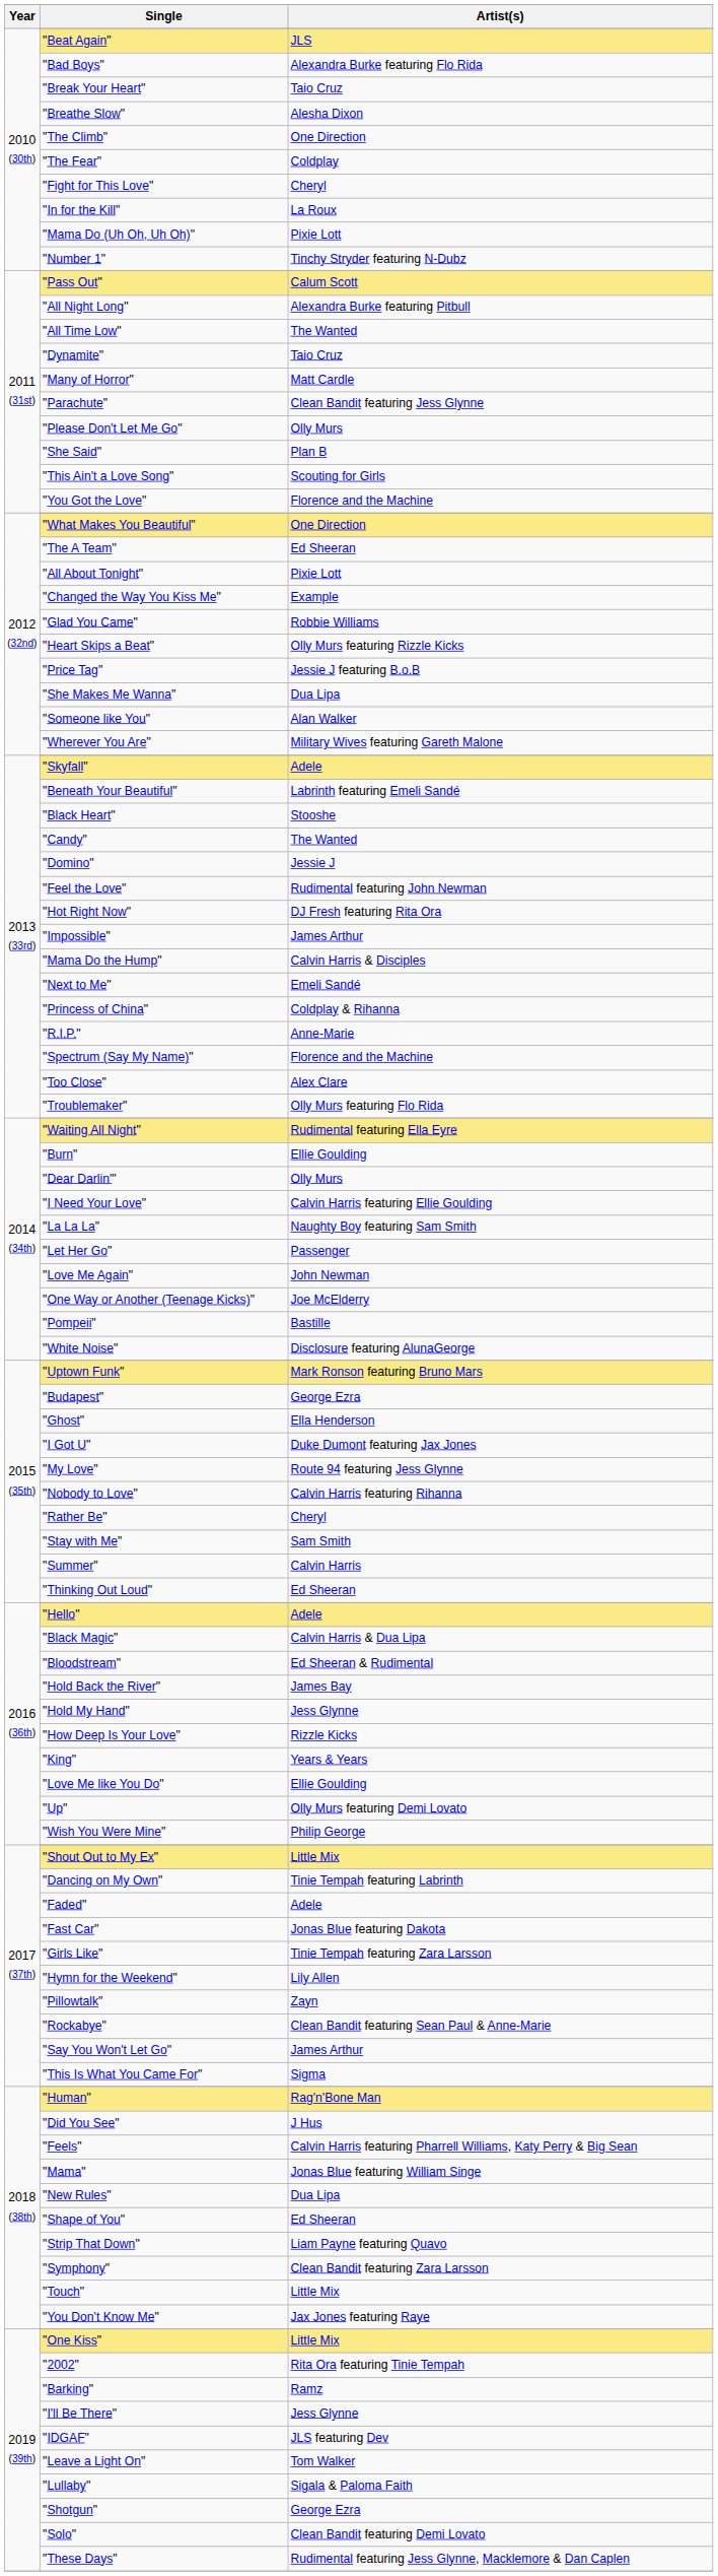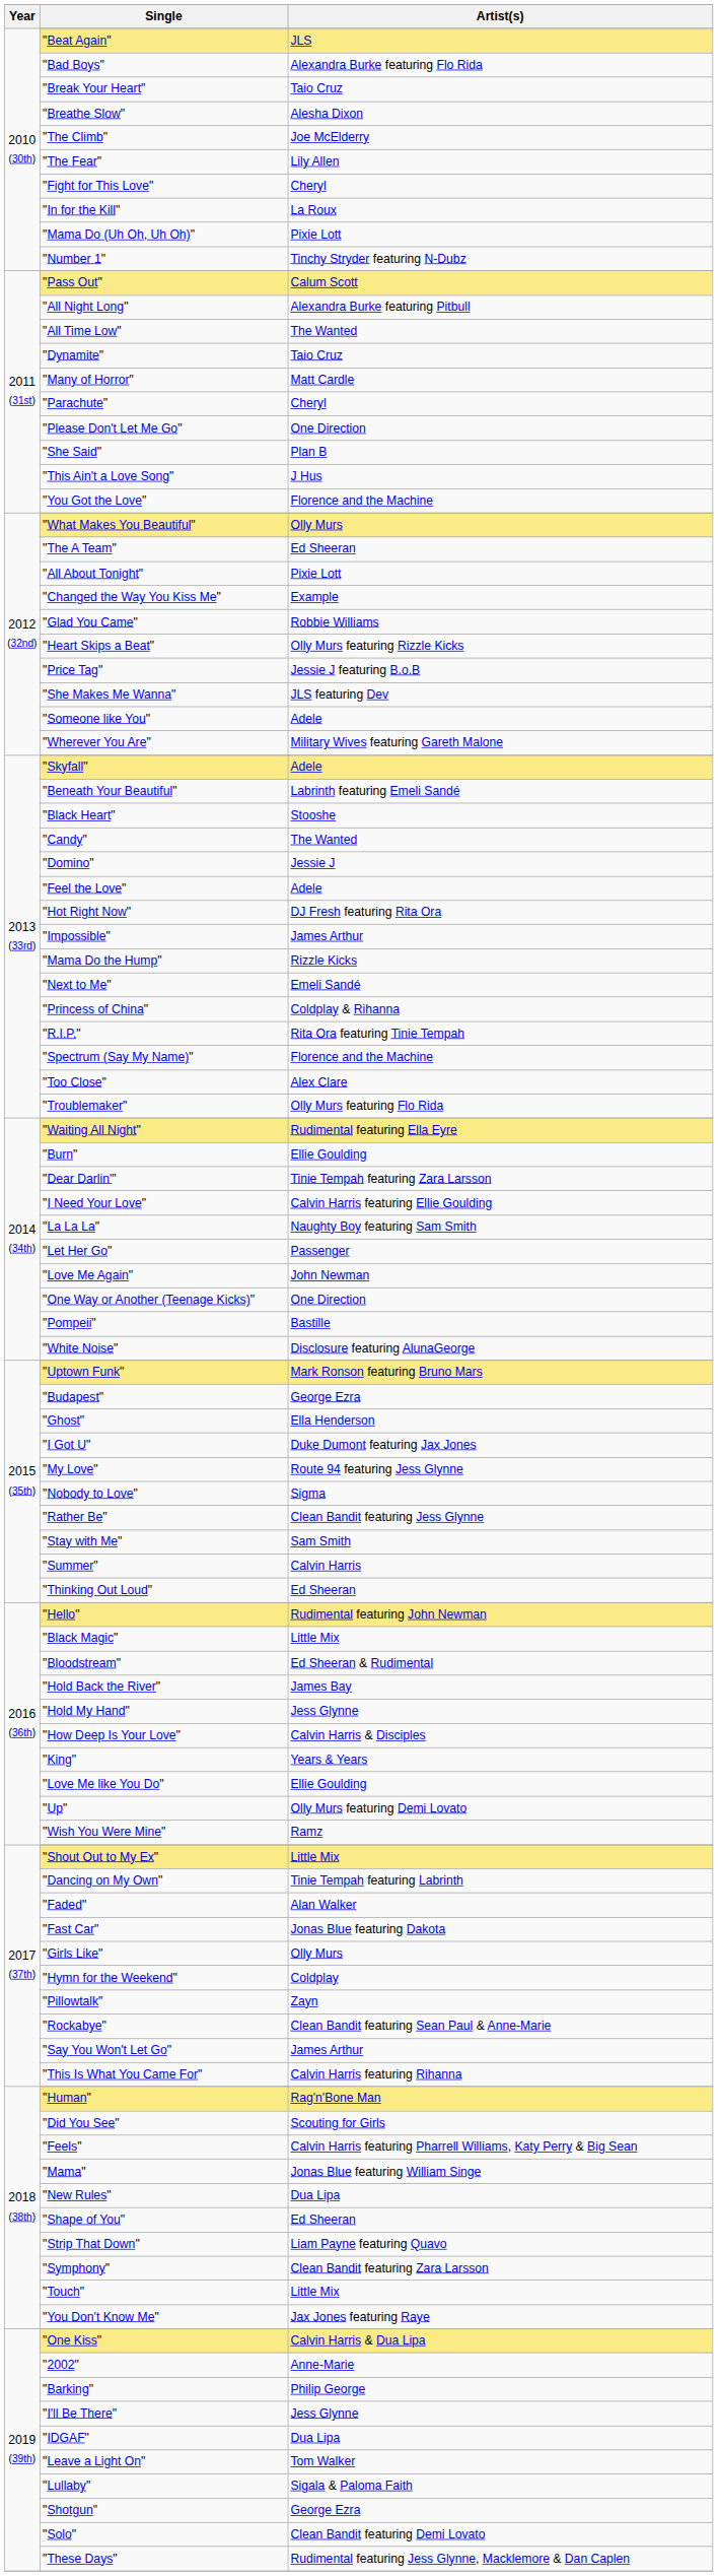"The Climb" | Artist(s): One Direction -> Joe McElderry
"The Fear" | Artist(s): Coldplay -> Lily Allen
"Parachute" | Artist(s): Clean Bandit featuring Jess Glynne -> Cheryl
"Please Don't Let Me Go" | Artist(s): Olly Murs -> One Direction
"This Ain't a Love Song" | Artist(s): Scouting for Girls -> J Hus
"What Makes You Beautiful" | Artist(s): One Direction -> Olly Murs
"She Makes Me Wanna" | Artist(s): Dua Lipa -> JLS featuring Dev
"Someone like You" | Artist(s): Alan Walker -> Adele
"Feel the Love" | Artist(s): Rudimental featuring John Newman -> Adele
"Mama Do the Hump" | Artist(s): Calvin Harris & Disciples -> Rizzle Kicks
"R.I.P." | Artist(s): Anne-Marie -> Rita Ora featuring Tinie Tempah
"Dear Darlin'" | Artist(s): Olly Murs -> Tinie Tempah featuring Zara Larsson
"One Way or Another (Teenage Kicks)" | Artist(s): Joe McElderry -> One Direction
"Nobody to Love" | Artist(s): Calvin Harris featuring Rihanna -> Sigma
"Rather Be" | Artist(s): Cheryl -> Clean Bandit featuring Jess Glynne
"Hello" | Artist(s): Adele -> Rudimental featuring John Newman
"Black Magic" | Artist(s): Calvin Harris & Dua Lipa -> Little Mix
"How Deep Is Your Love" | Artist(s): Rizzle Kicks -> Calvin Harris & Disciples
"Wish You Were Mine" | Artist(s): Philip George -> Ramz
"Faded" | Artist(s): Adele -> Alan Walker
"Girls Like" | Artist(s): Tinie Tempah featuring Zara Larsson -> Olly Murs
"Hymn for the Weekend" | Artist(s): Lily Allen -> Coldplay
"This Is What You Came For" | Artist(s): Sigma -> Calvin Harris featuring Rihanna
"Did You See" | Artist(s): J Hus -> Scouting for Girls
"One Kiss" | Artist(s): Little Mix -> Calvin Harris & Dua Lipa
"2002" | Artist(s): Rita Ora featuring Tinie Tempah -> Anne-Marie
"Barking" | Artist(s): Ramz -> Philip George
"IDGAF" | Artist(s): JLS featuring Dev -> Dua Lipa
